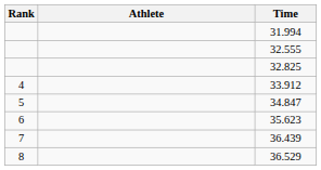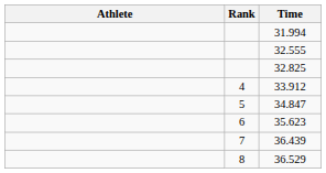columns swapped: Rank <-> Athlete
